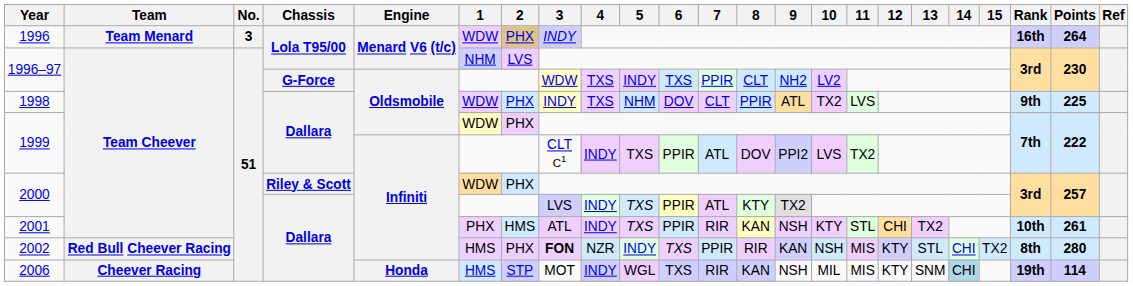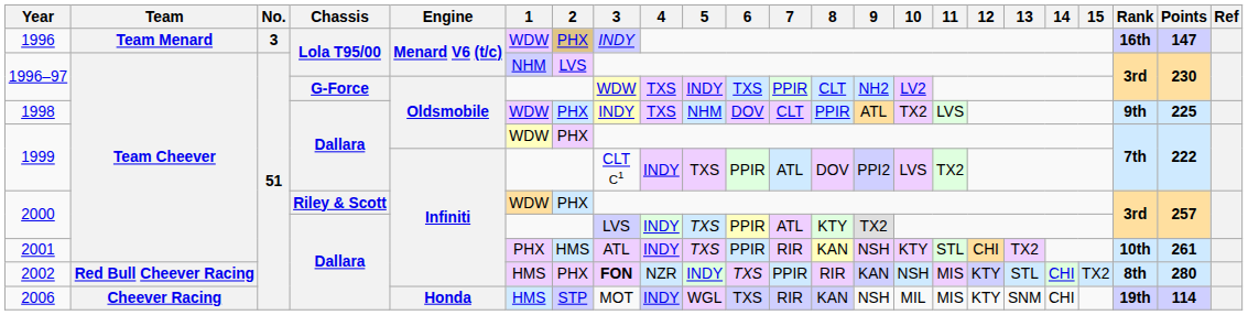1996 | Points: 264 -> 147
2006 | 14: lightblue background -> no background
